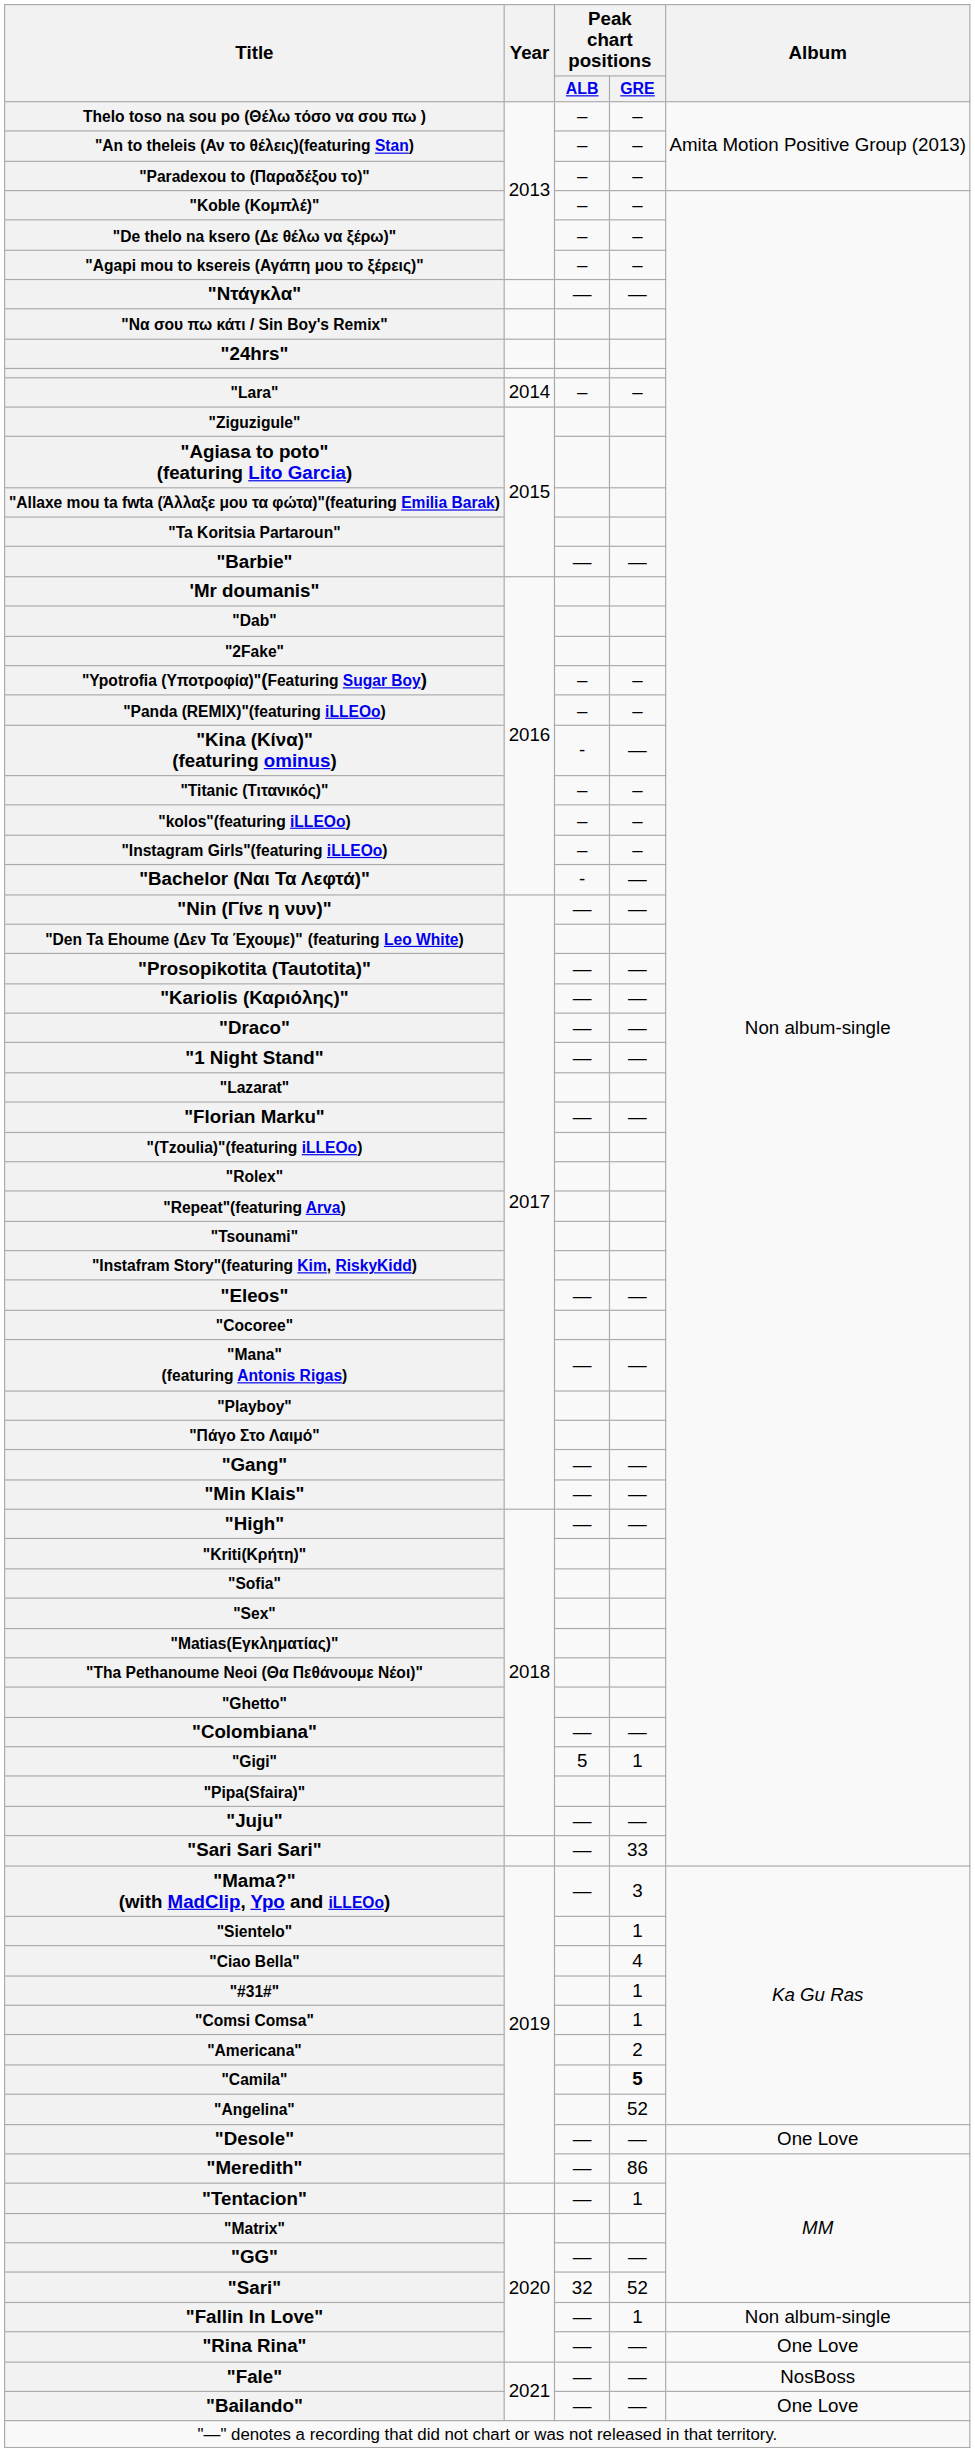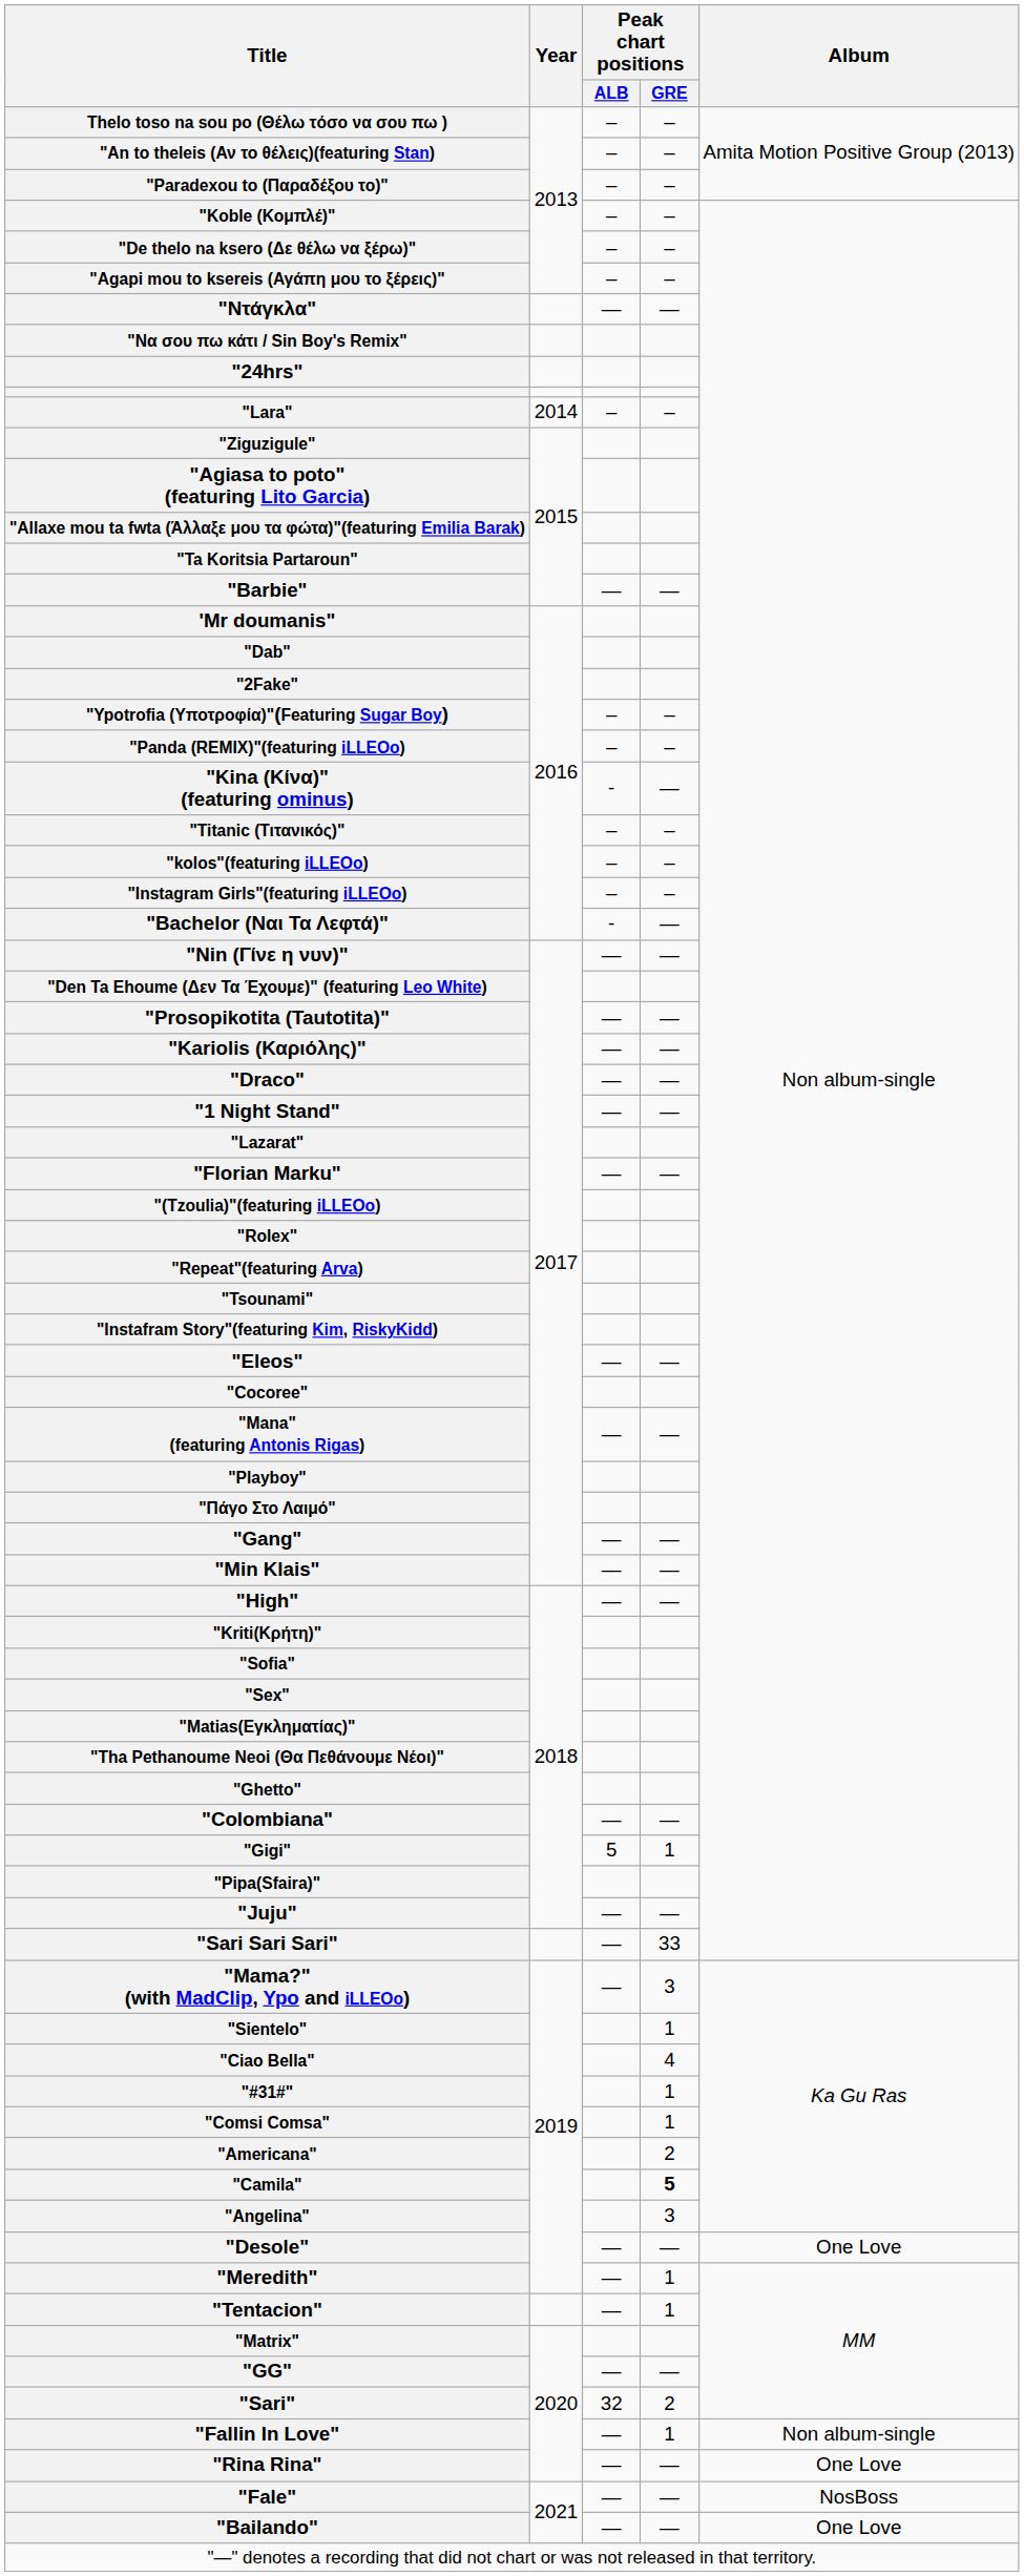"Angelina" | Peak chart positions / GRE: 52 -> 3
"Meredith" | Peak chart positions / GRE: 86 -> 1
"Sari" | Peak chart positions / GRE: 52 -> 2
